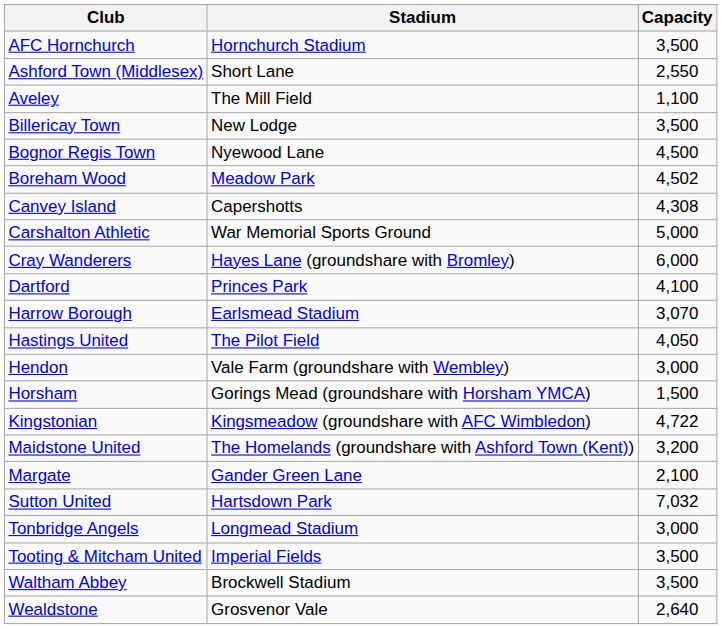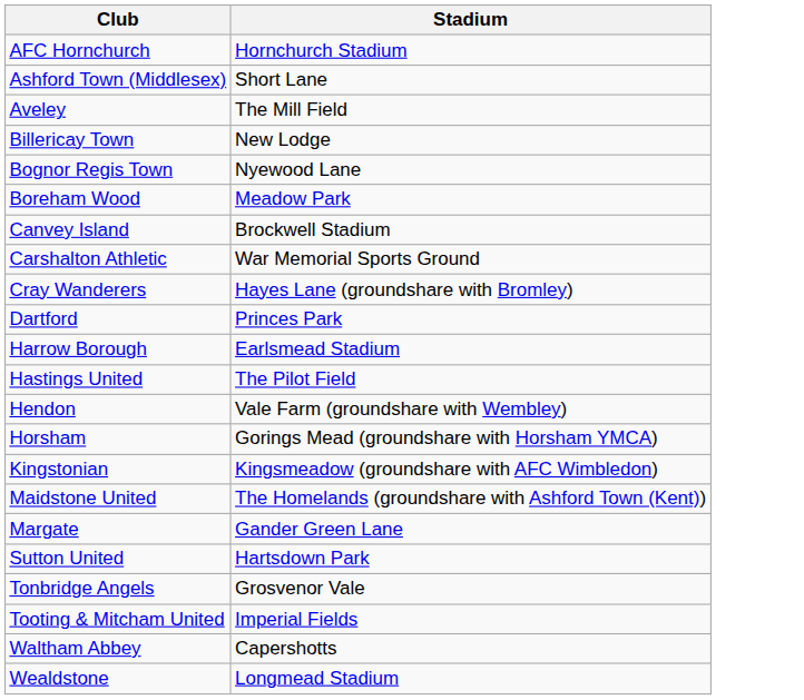- column: Capacity | 3,500 | 2,550 | 1,100 | 3,500 | 4,500 | 4,502 | 4,308 | 5,000 | 6,000 | 4,100 | 3,070 | 4,050 | 3,000 | 1,500 | 4,722 | 3,200 | 2,100 | 7,032 | 3,000 | 3,500 | 3,500 | 2,640
Canvey Island | Stadium: Capershotts -> Brockwell Stadium
Tonbridge Angels | Stadium: Longmead Stadium -> Grosvenor Vale
Waltham Abbey | Stadium: Brockwell Stadium -> Capershotts
Wealdstone | Stadium: Grosvenor Vale -> Longmead Stadium
